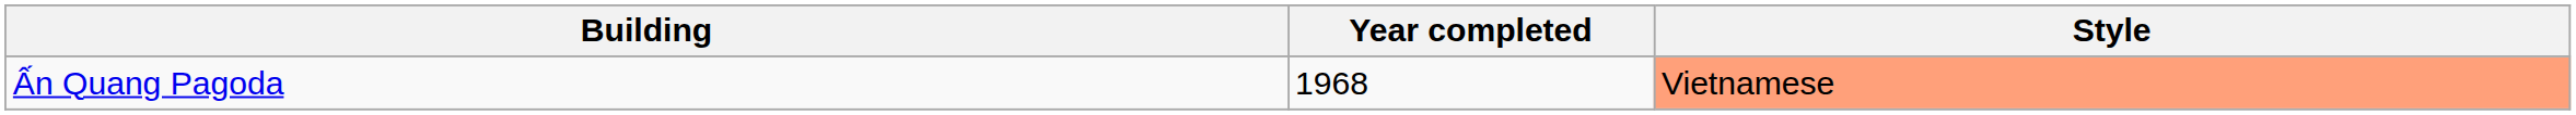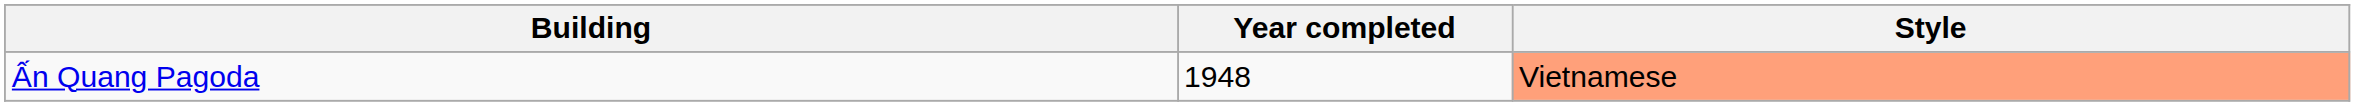Ấn Quang Pagoda | Year completed: 1968 -> 1948
